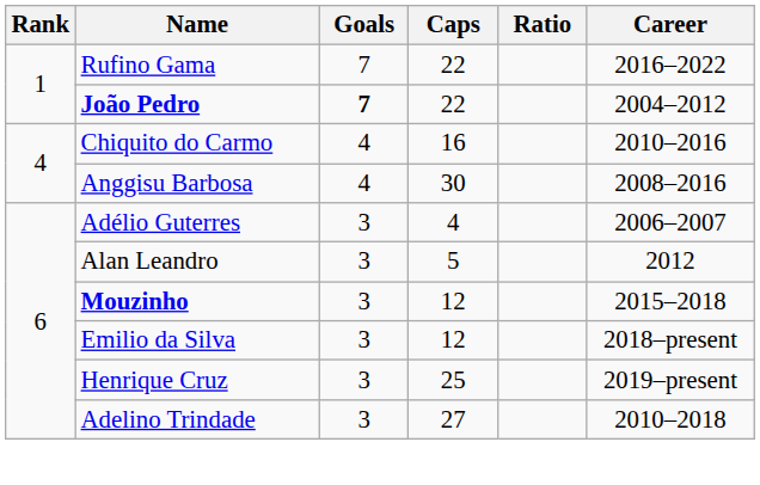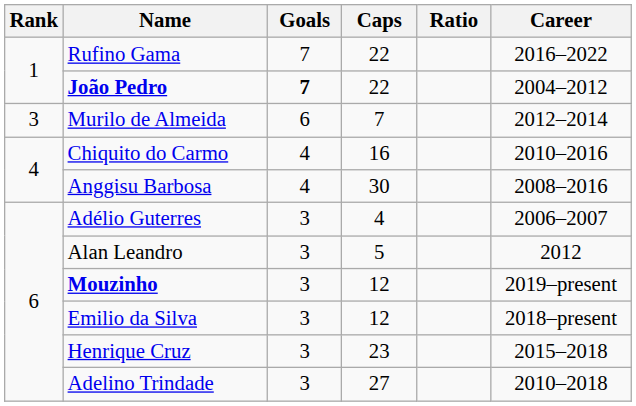+ row: 3 | Murilo de Almeida | 6 | 7 | 2012–2014
Mouzinho | Career: 2015–2018 -> 2019–present
Henrique Cruz | Caps: 25 -> 23
Henrique Cruz | Career: 2019–present -> 2015–2018
